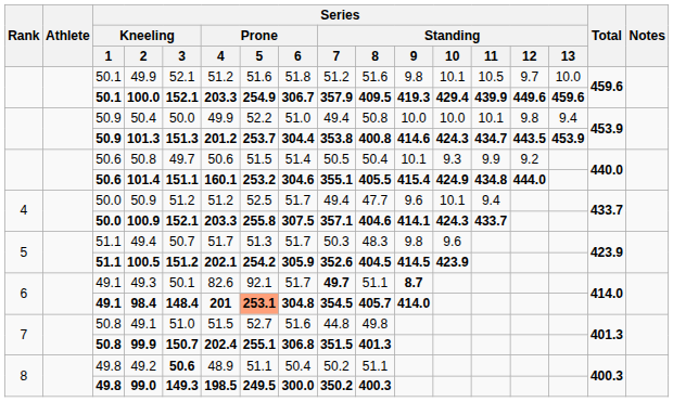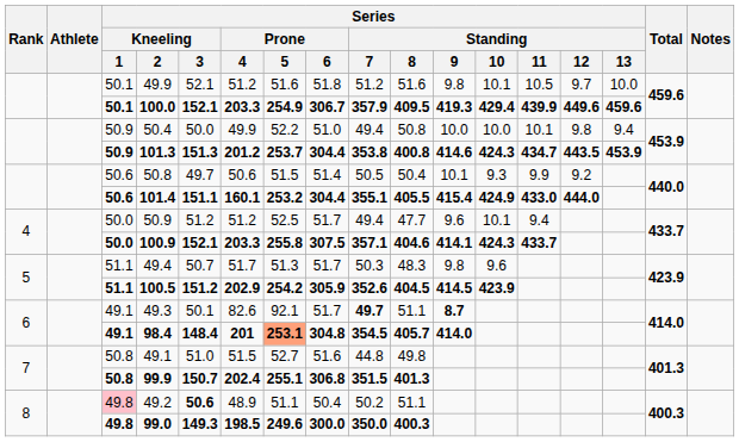101.4 | Series / Prone / 6: 304.6 -> 304.4
101.4 | Series / Standing / 11: 434.8 -> 433.0
100.5 | Series / Prone / 4: 202.1 -> 202.9
49.2 | Series / Kneeling / 1: no background -> pink background
99.0 | Series / Prone / 5: 249.5 -> 249.6
99.0 | Series / Standing / 7: 350.2 -> 350.0
